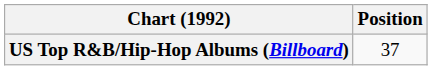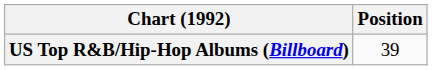US Top R&B/Hip-Hop Albums (Billboard) | Position: 37 -> 39
